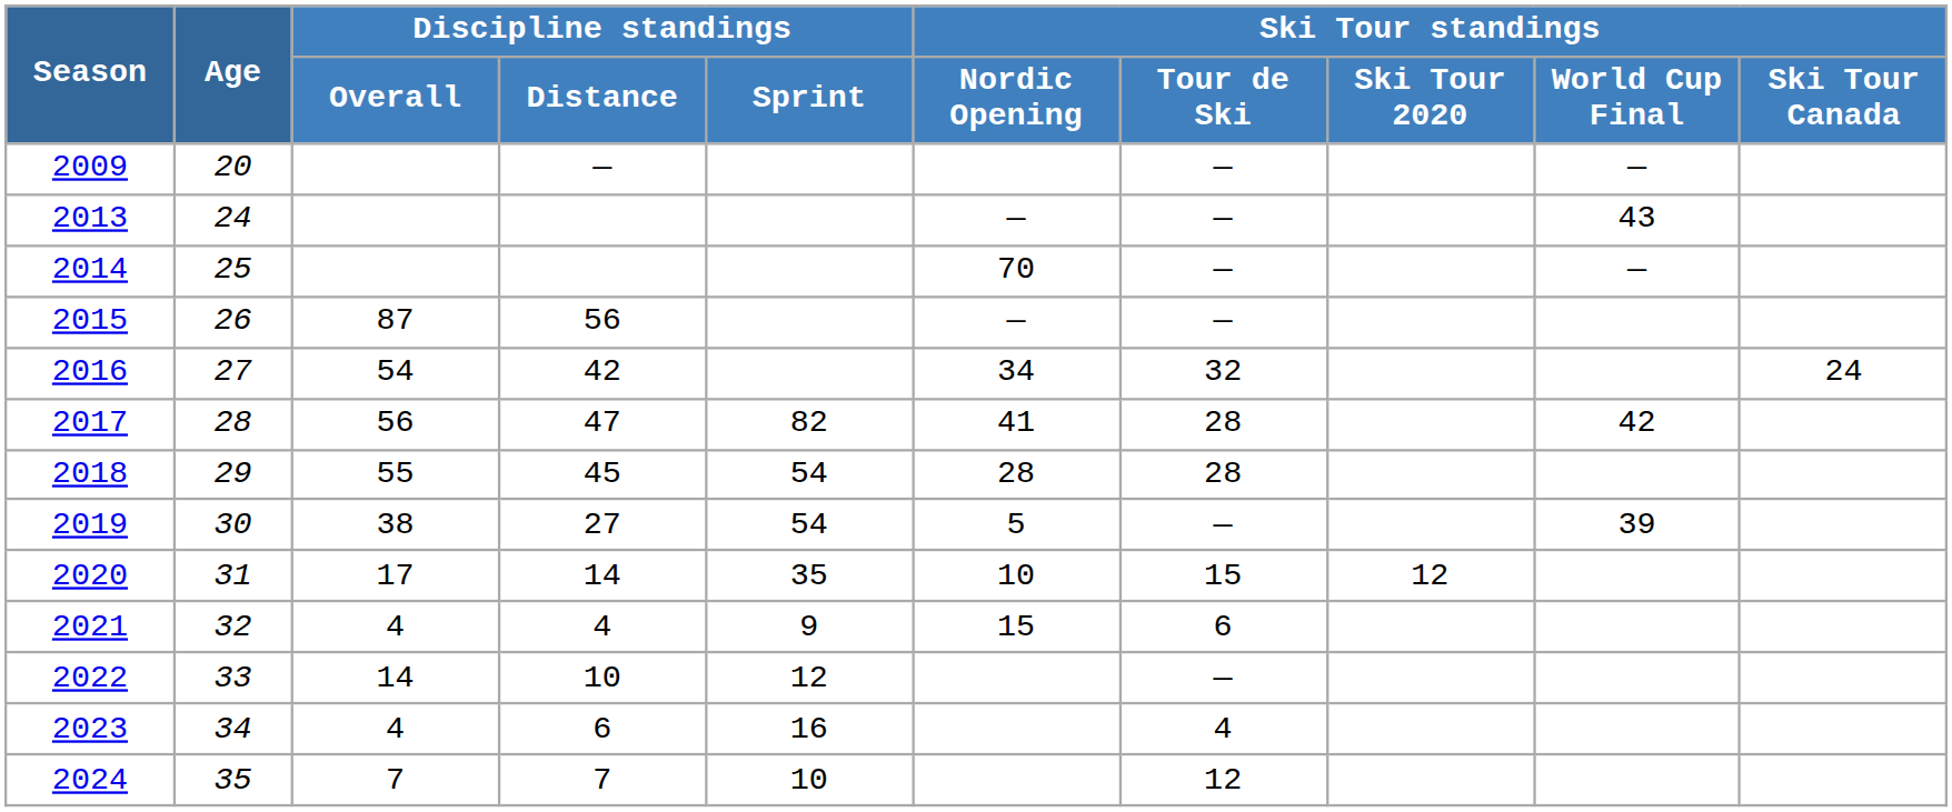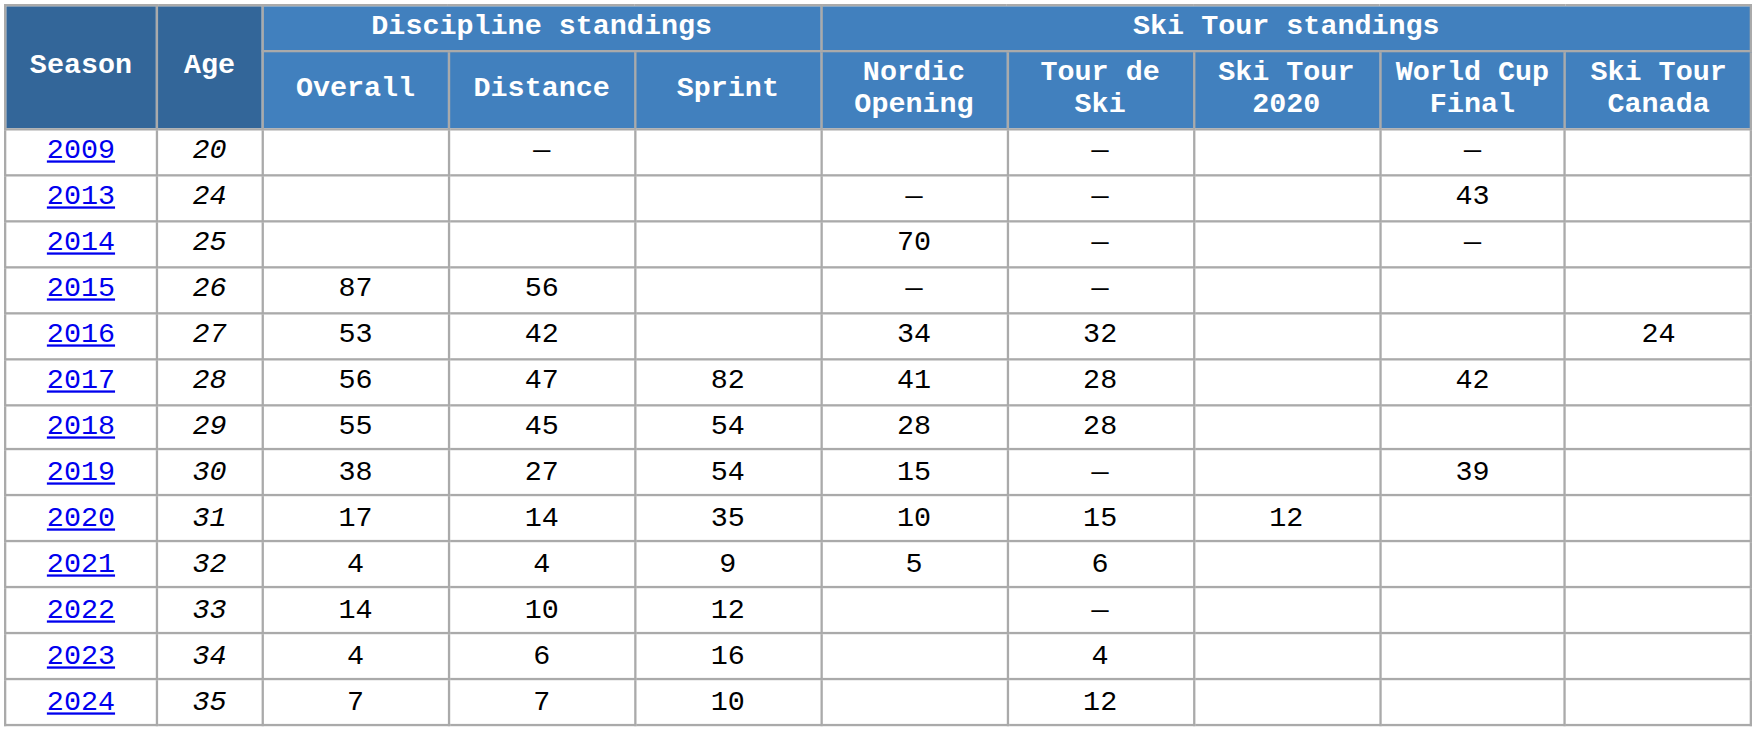2016 | Discipline standings / Overall: 54 -> 53
2019 | Ski Tour standings / Nordic Opening: 5 -> 15
2021 | Ski Tour standings / Nordic Opening: 15 -> 5
